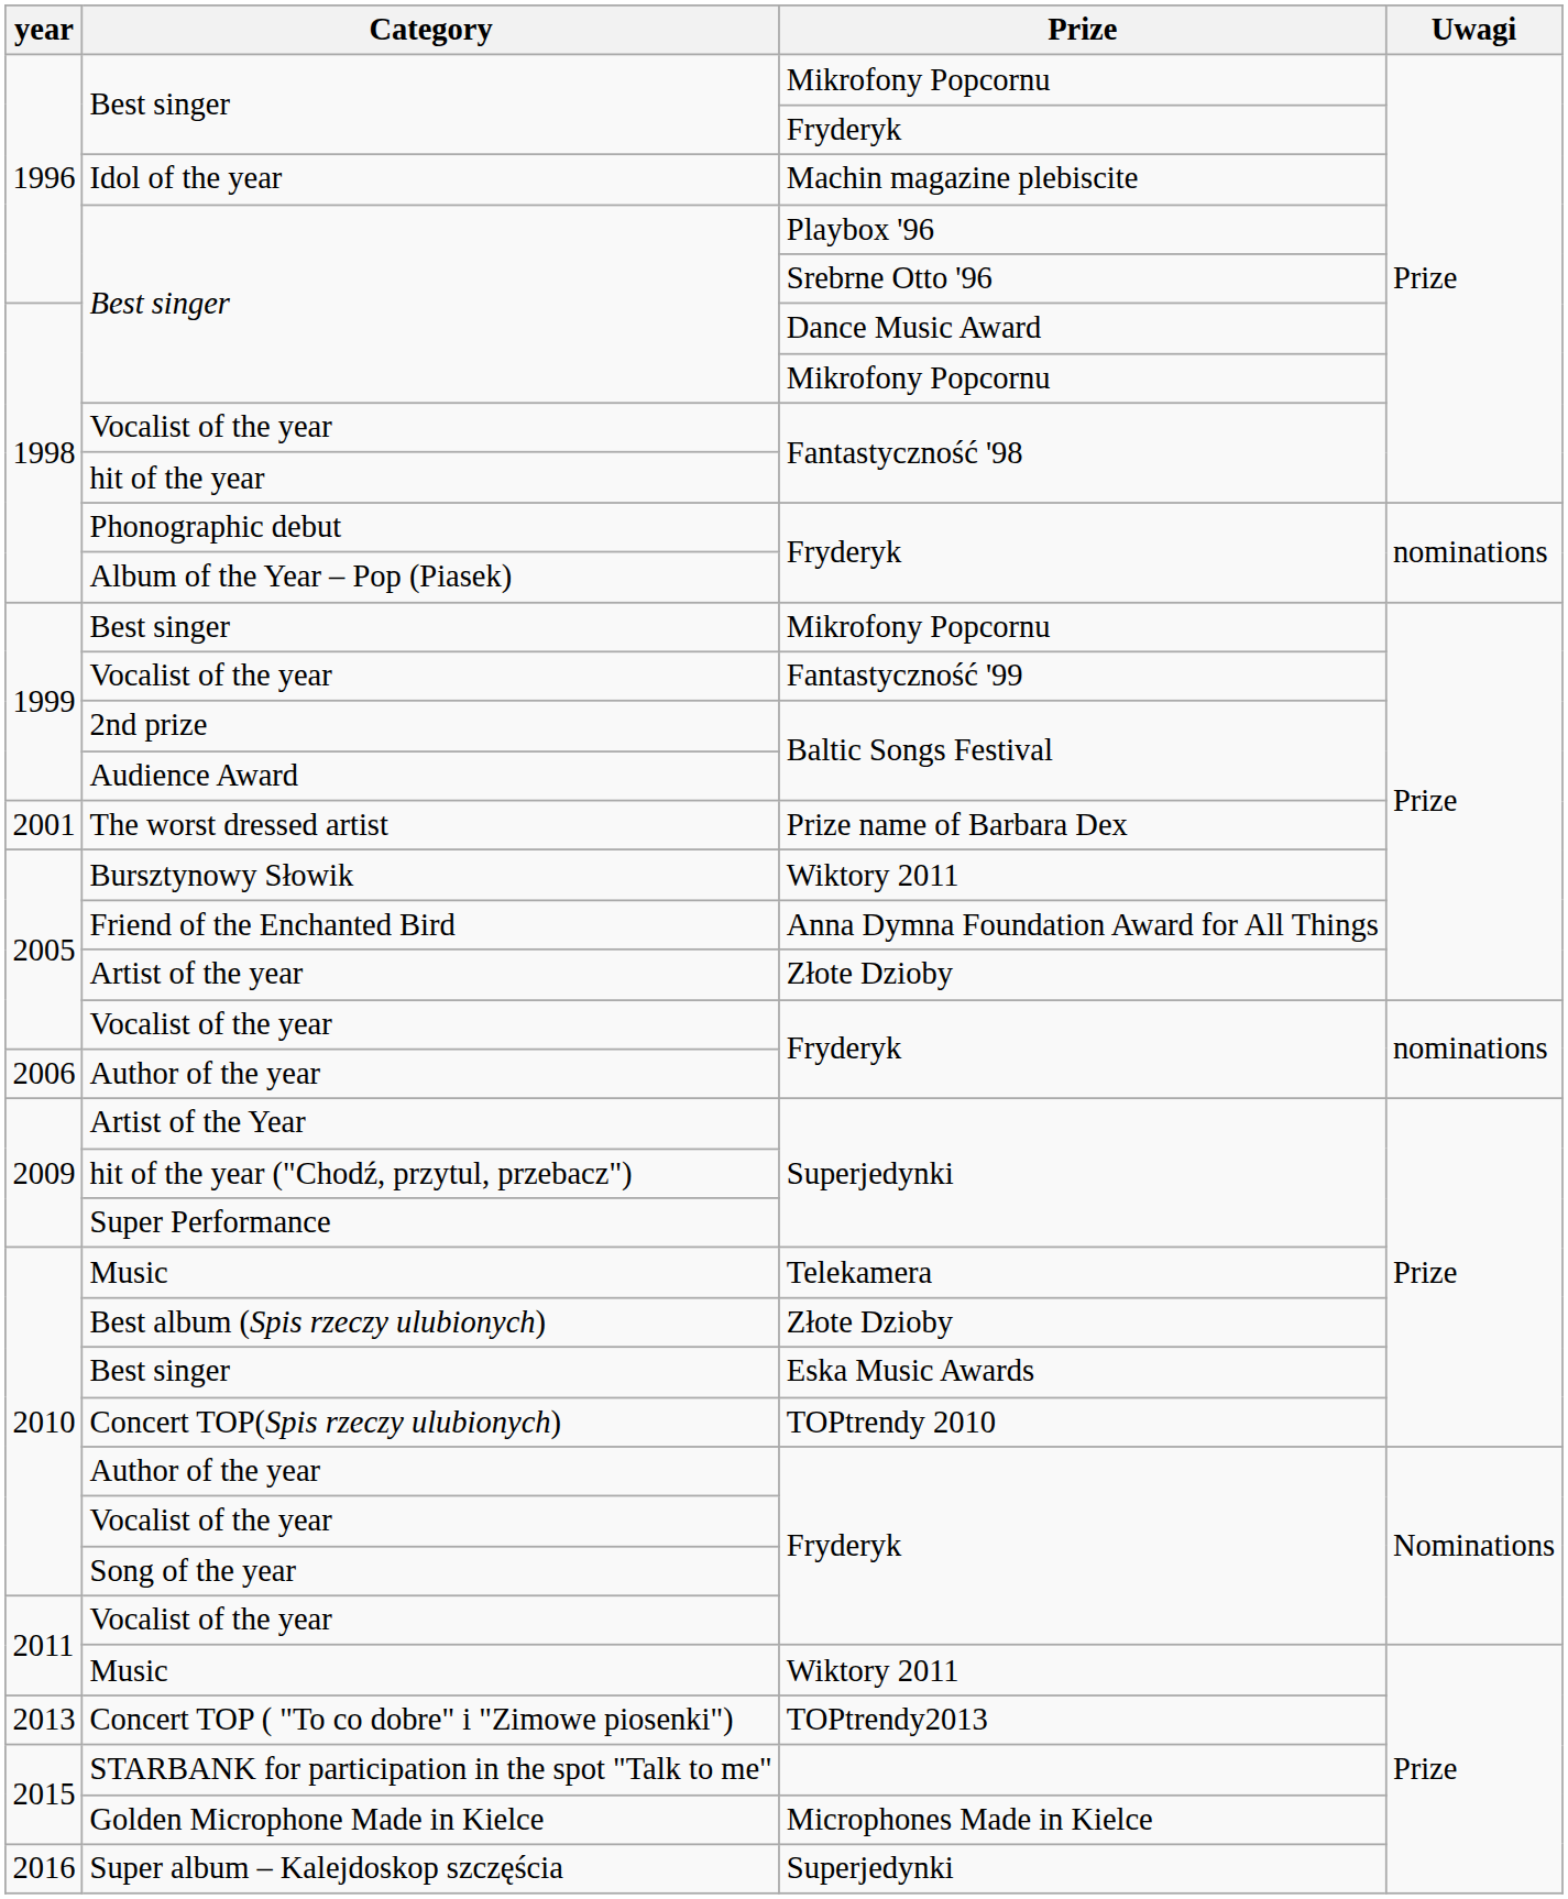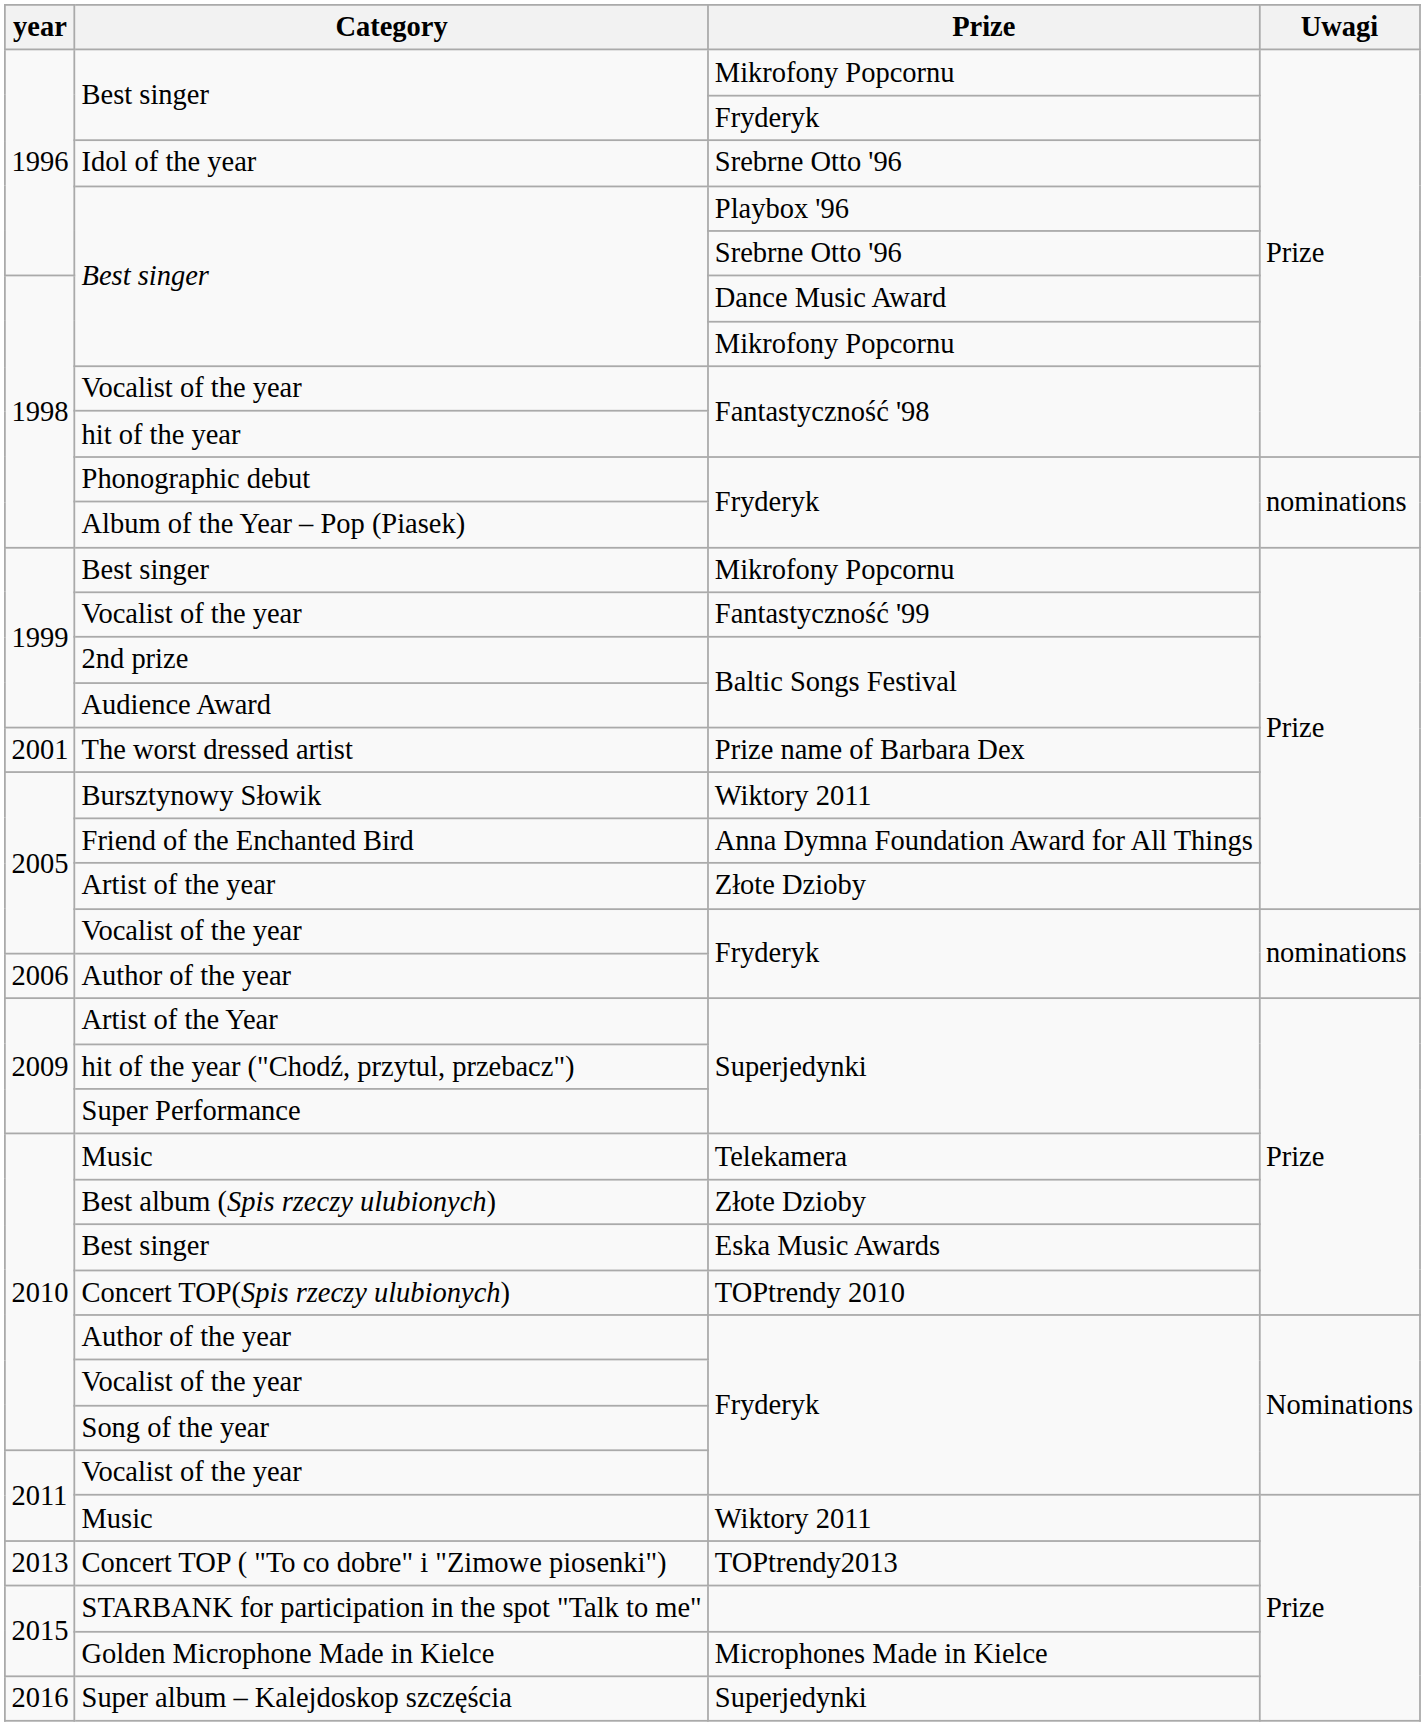Idol of the year | Prize: Machin magazine plebiscite -> Srebrne Otto '96
